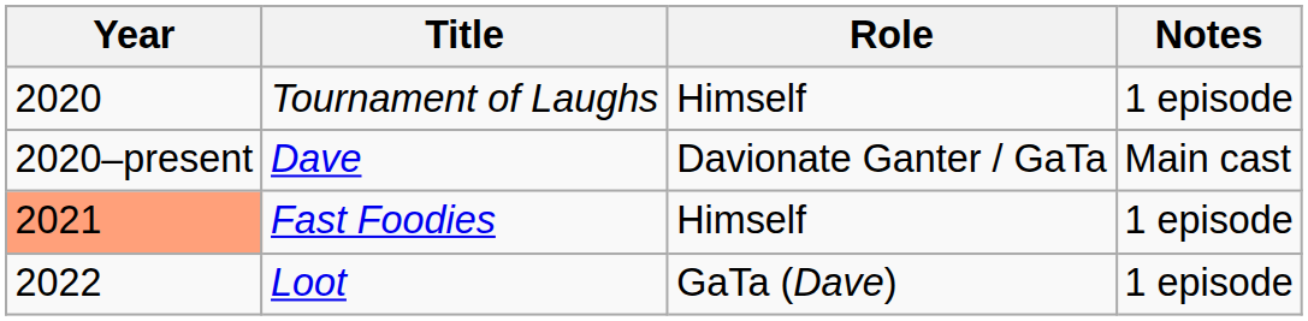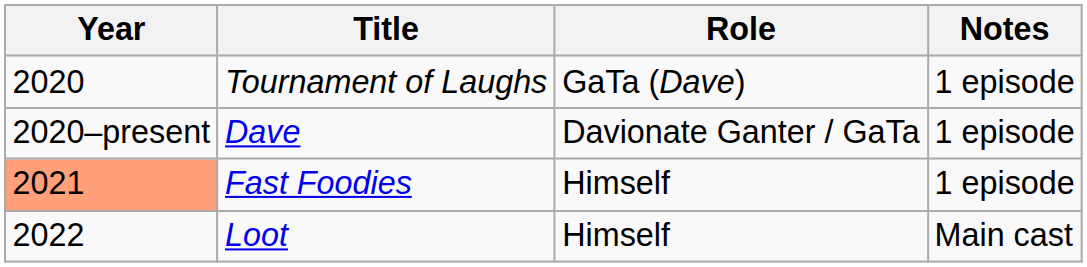Tournament of Laughs | Role: Himself -> GaTa (Dave)
Dave | Notes: Main cast -> 1 episode
Loot | Role: GaTa (Dave) -> Himself
Loot | Notes: 1 episode -> Main cast
